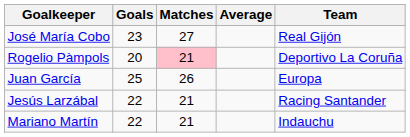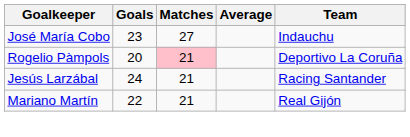José María Cobo | Team: Real Gijón -> Indauchu
- row: Juan García | 25 | 26 | Europa
Jesús Larzábal | Goals: 22 -> 24
Mariano Martín | Team: Indauchu -> Real Gijón
